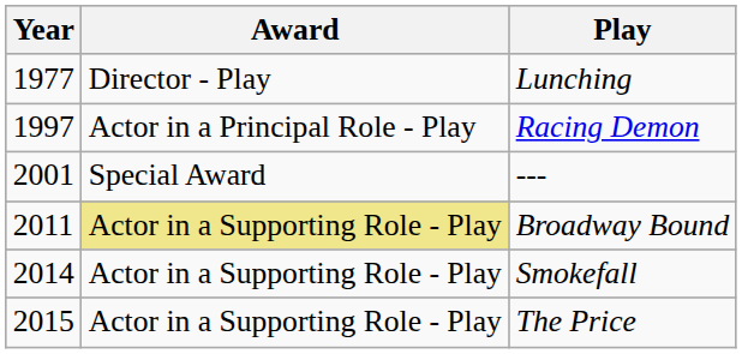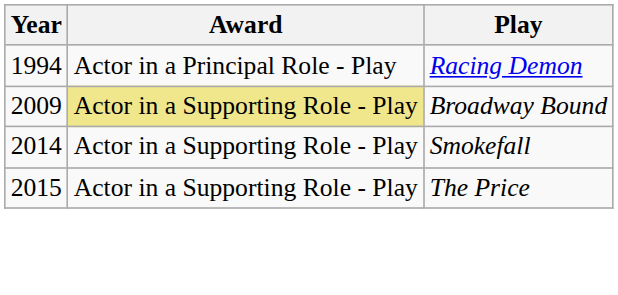- row: 1977 | Director - Play | Lunching
Racing Demon | Year: 1997 -> 1994
- row: 2001 | Special Award | ---
Broadway Bound | Year: 2011 -> 2009
